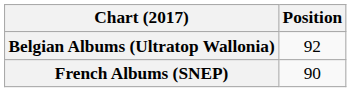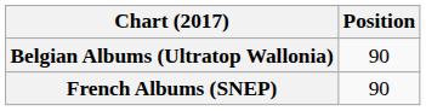Belgian Albums (Ultratop Wallonia) | Position: 92 -> 90
